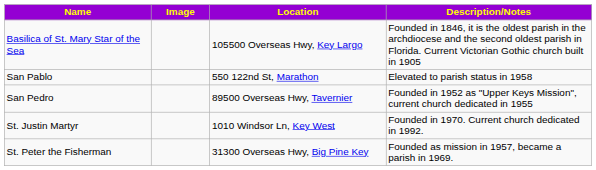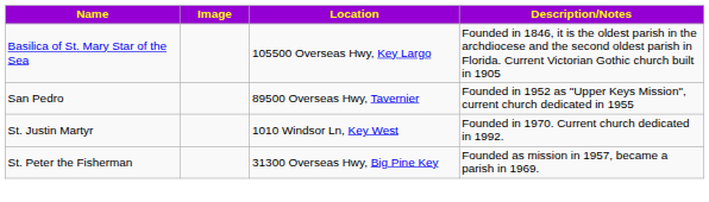- row: San Pablo | 550 122nd St, Marathon | Elevated to parish status in 1958
